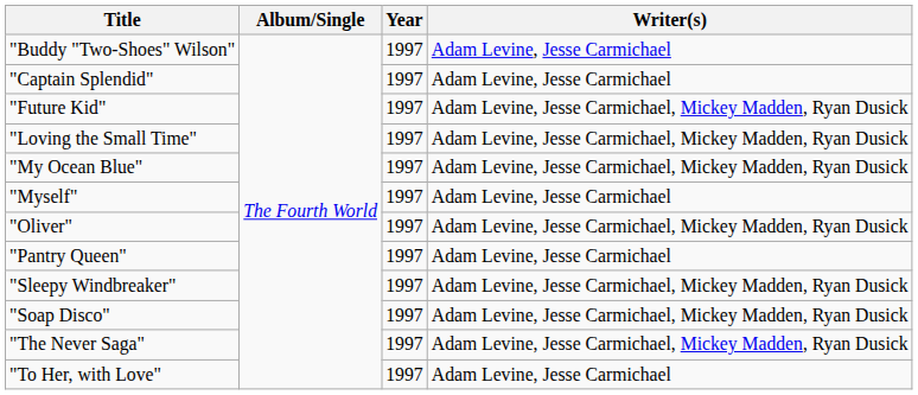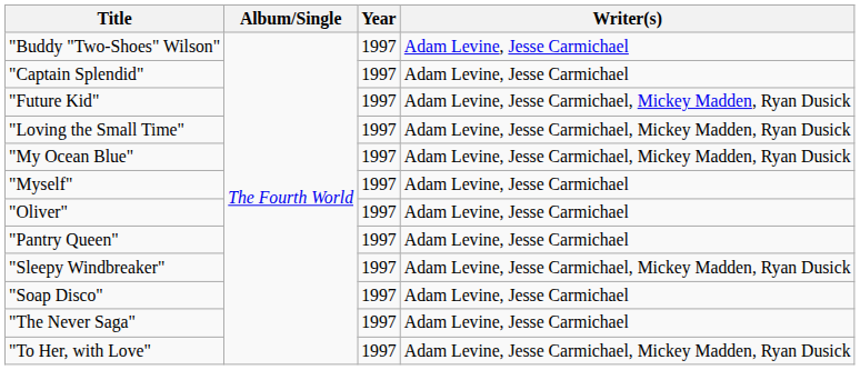"Oliver" | Writer(s): Adam Levine, Jesse Carmichael, Mickey Madden, Ryan Dusick -> Adam Levine, Jesse Carmichael
"Soap Disco" | Writer(s): Adam Levine, Jesse Carmichael, Mickey Madden, Ryan Dusick -> Adam Levine, Jesse Carmichael
"The Never Saga" | Writer(s): Adam Levine, Jesse Carmichael, Mickey Madden, Ryan Dusick -> Adam Levine, Jesse Carmichael
"To Her, with Love" | Writer(s): Adam Levine, Jesse Carmichael -> Adam Levine, Jesse Carmichael, Mickey Madden, Ryan Dusick
